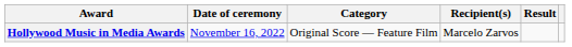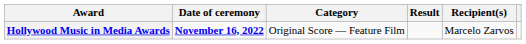columns swapped: Recipient(s) <-> Result
Hollywood Music in Media Awards | Date of ceremony: normal -> bold
